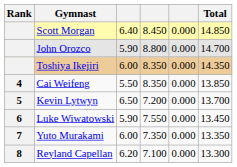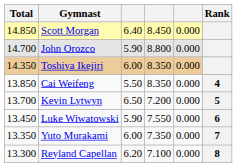columns swapped: Rank <-> Total
